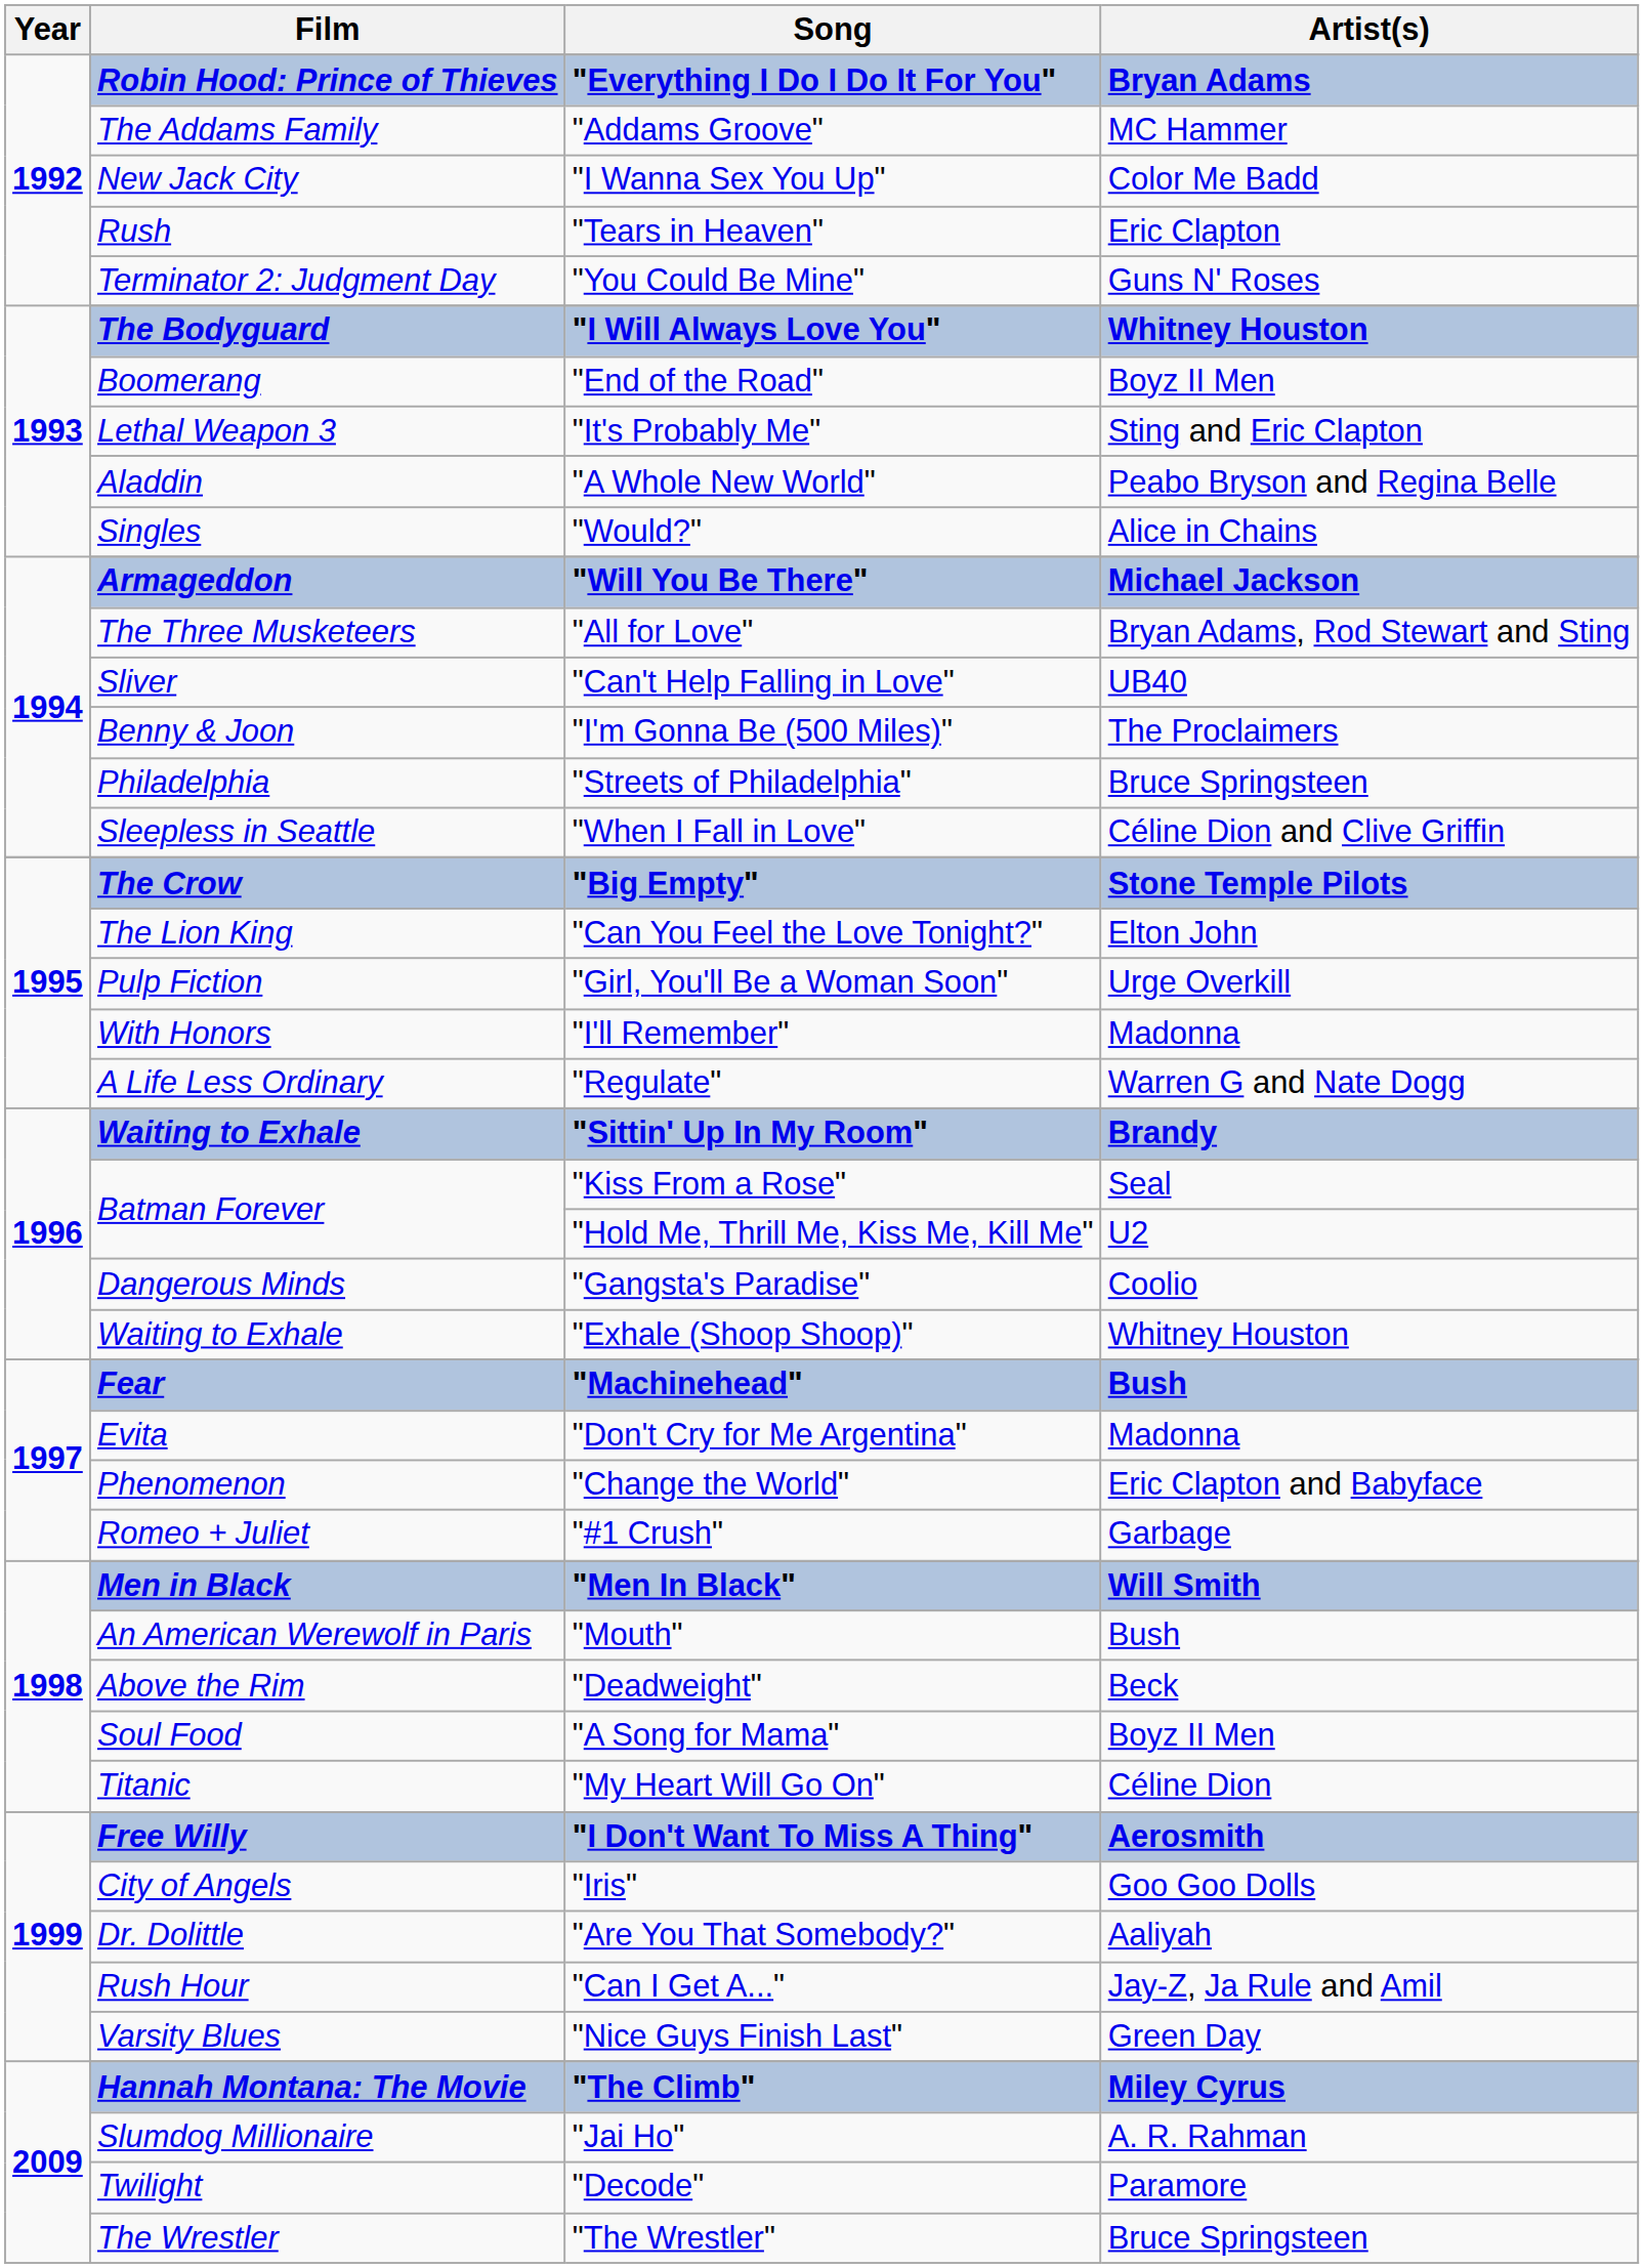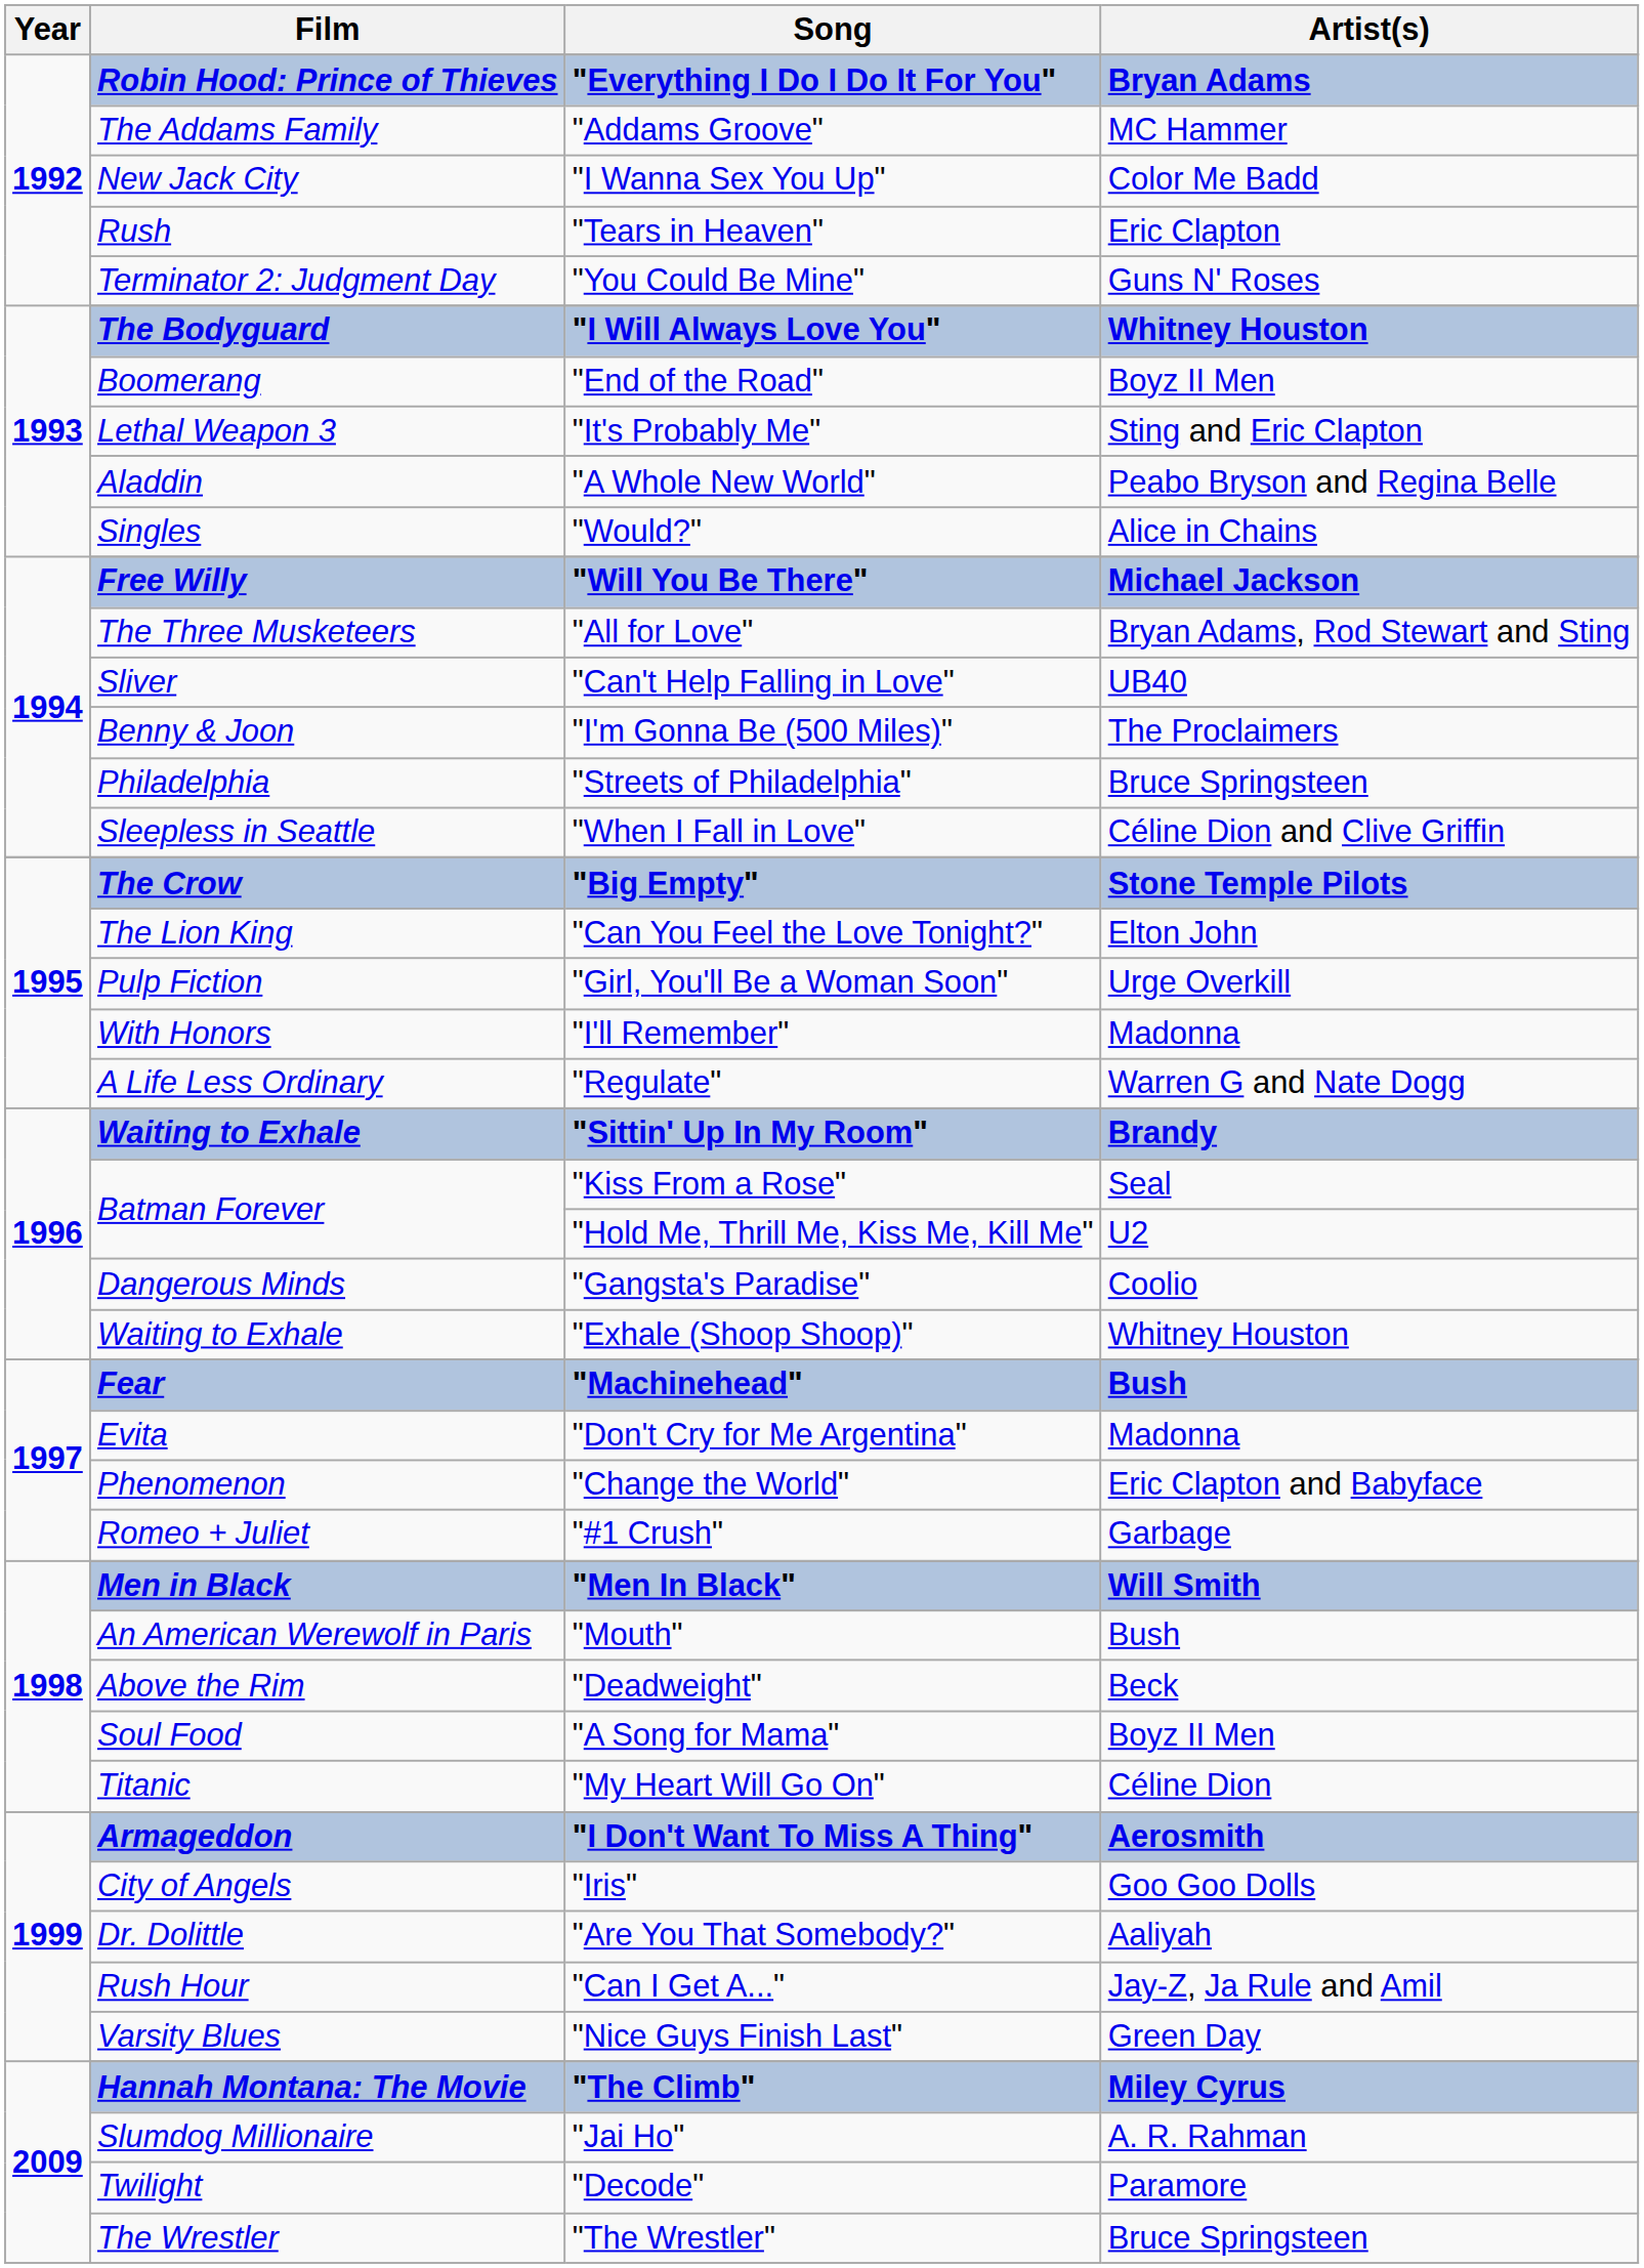"Will You Be There" | Film: Armageddon -> Free Willy
"I Don't Want To Miss A Thing" | Film: Free Willy -> Armageddon
